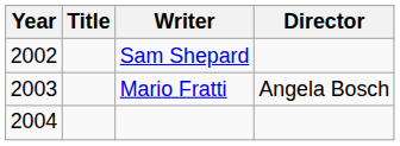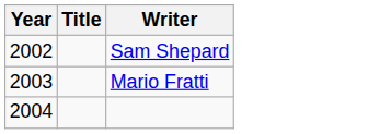- column: Director | Angela Bosch
